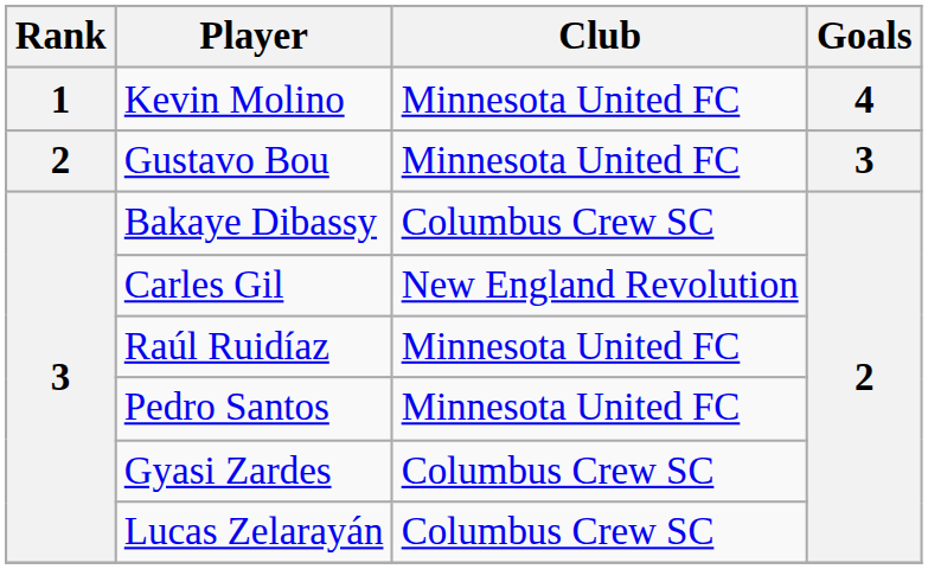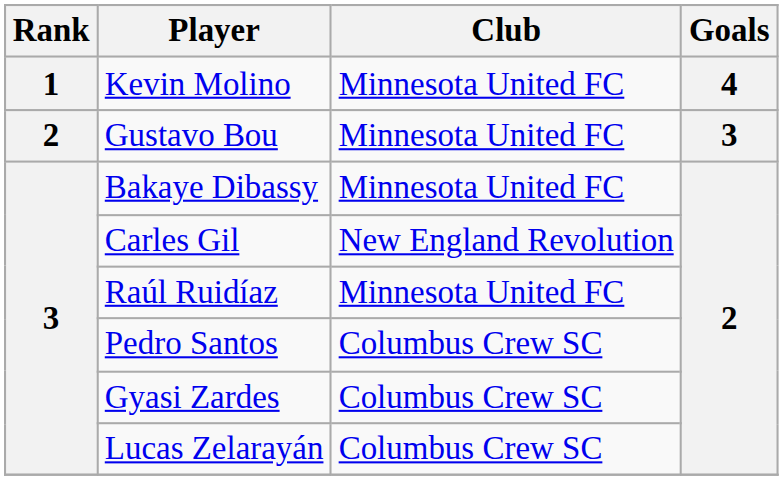Bakaye Dibassy | Club: Columbus Crew SC -> Minnesota United FC
Pedro Santos | Club: Minnesota United FC -> Columbus Crew SC
